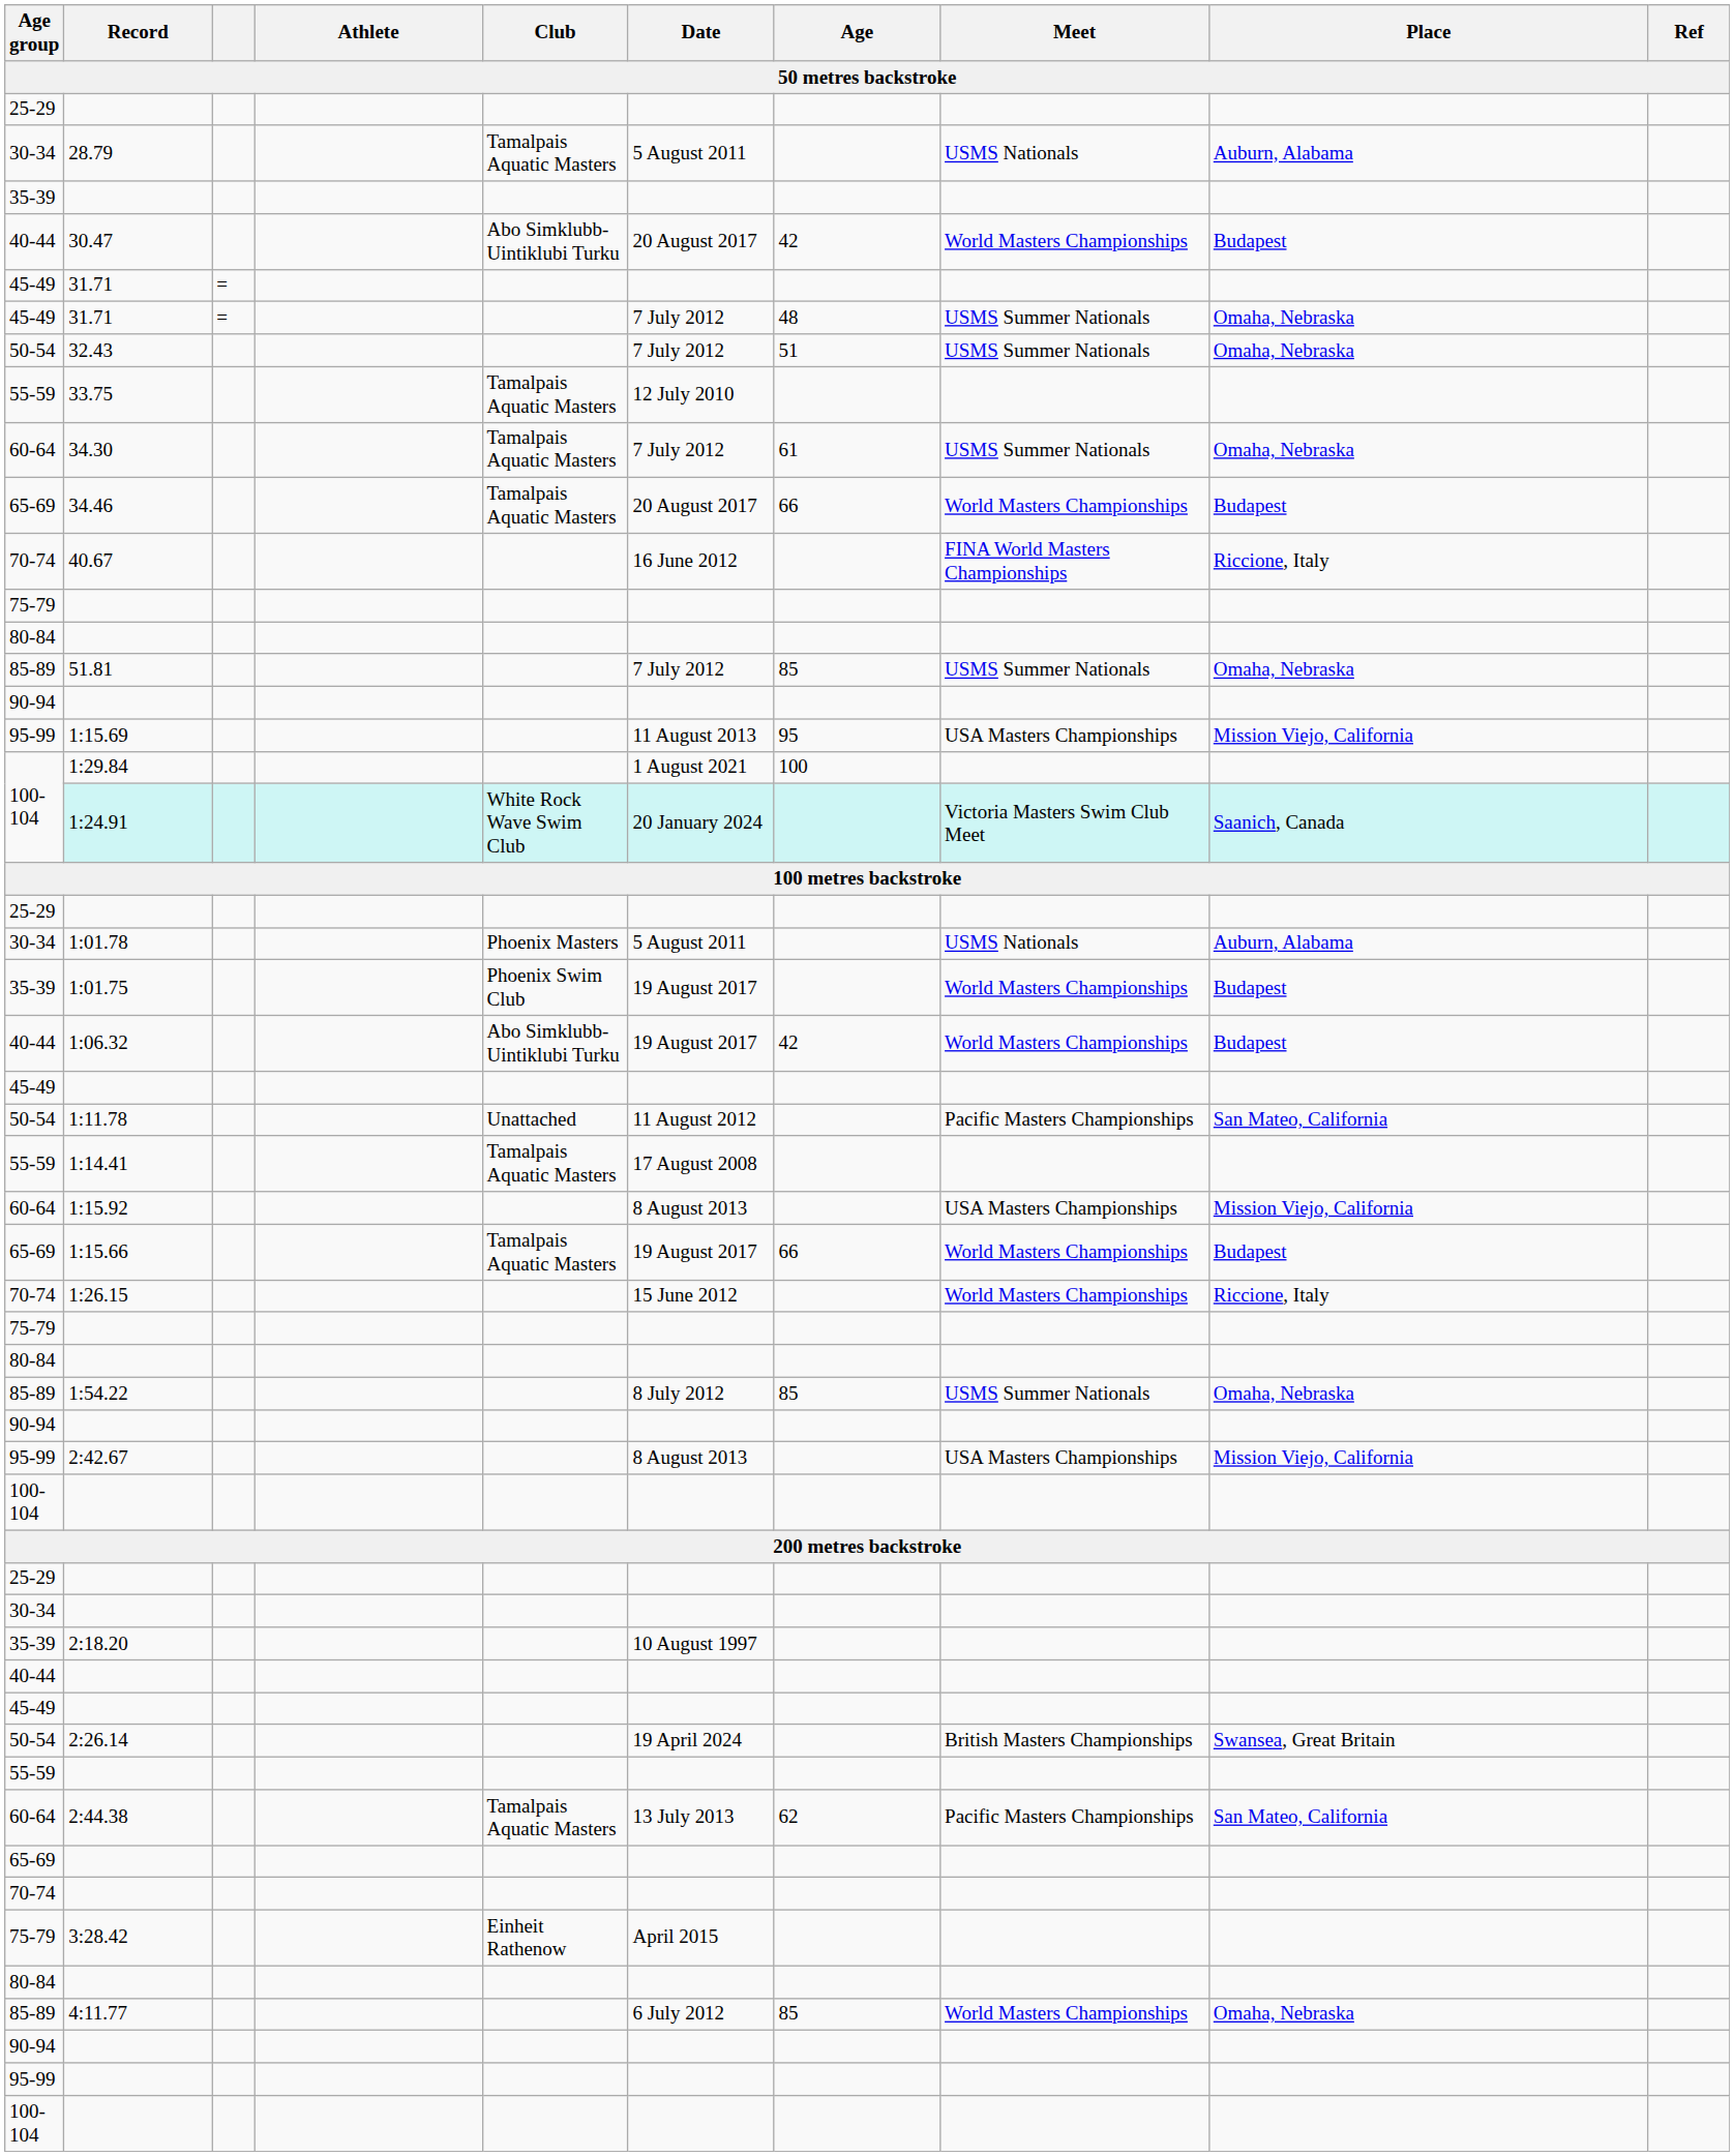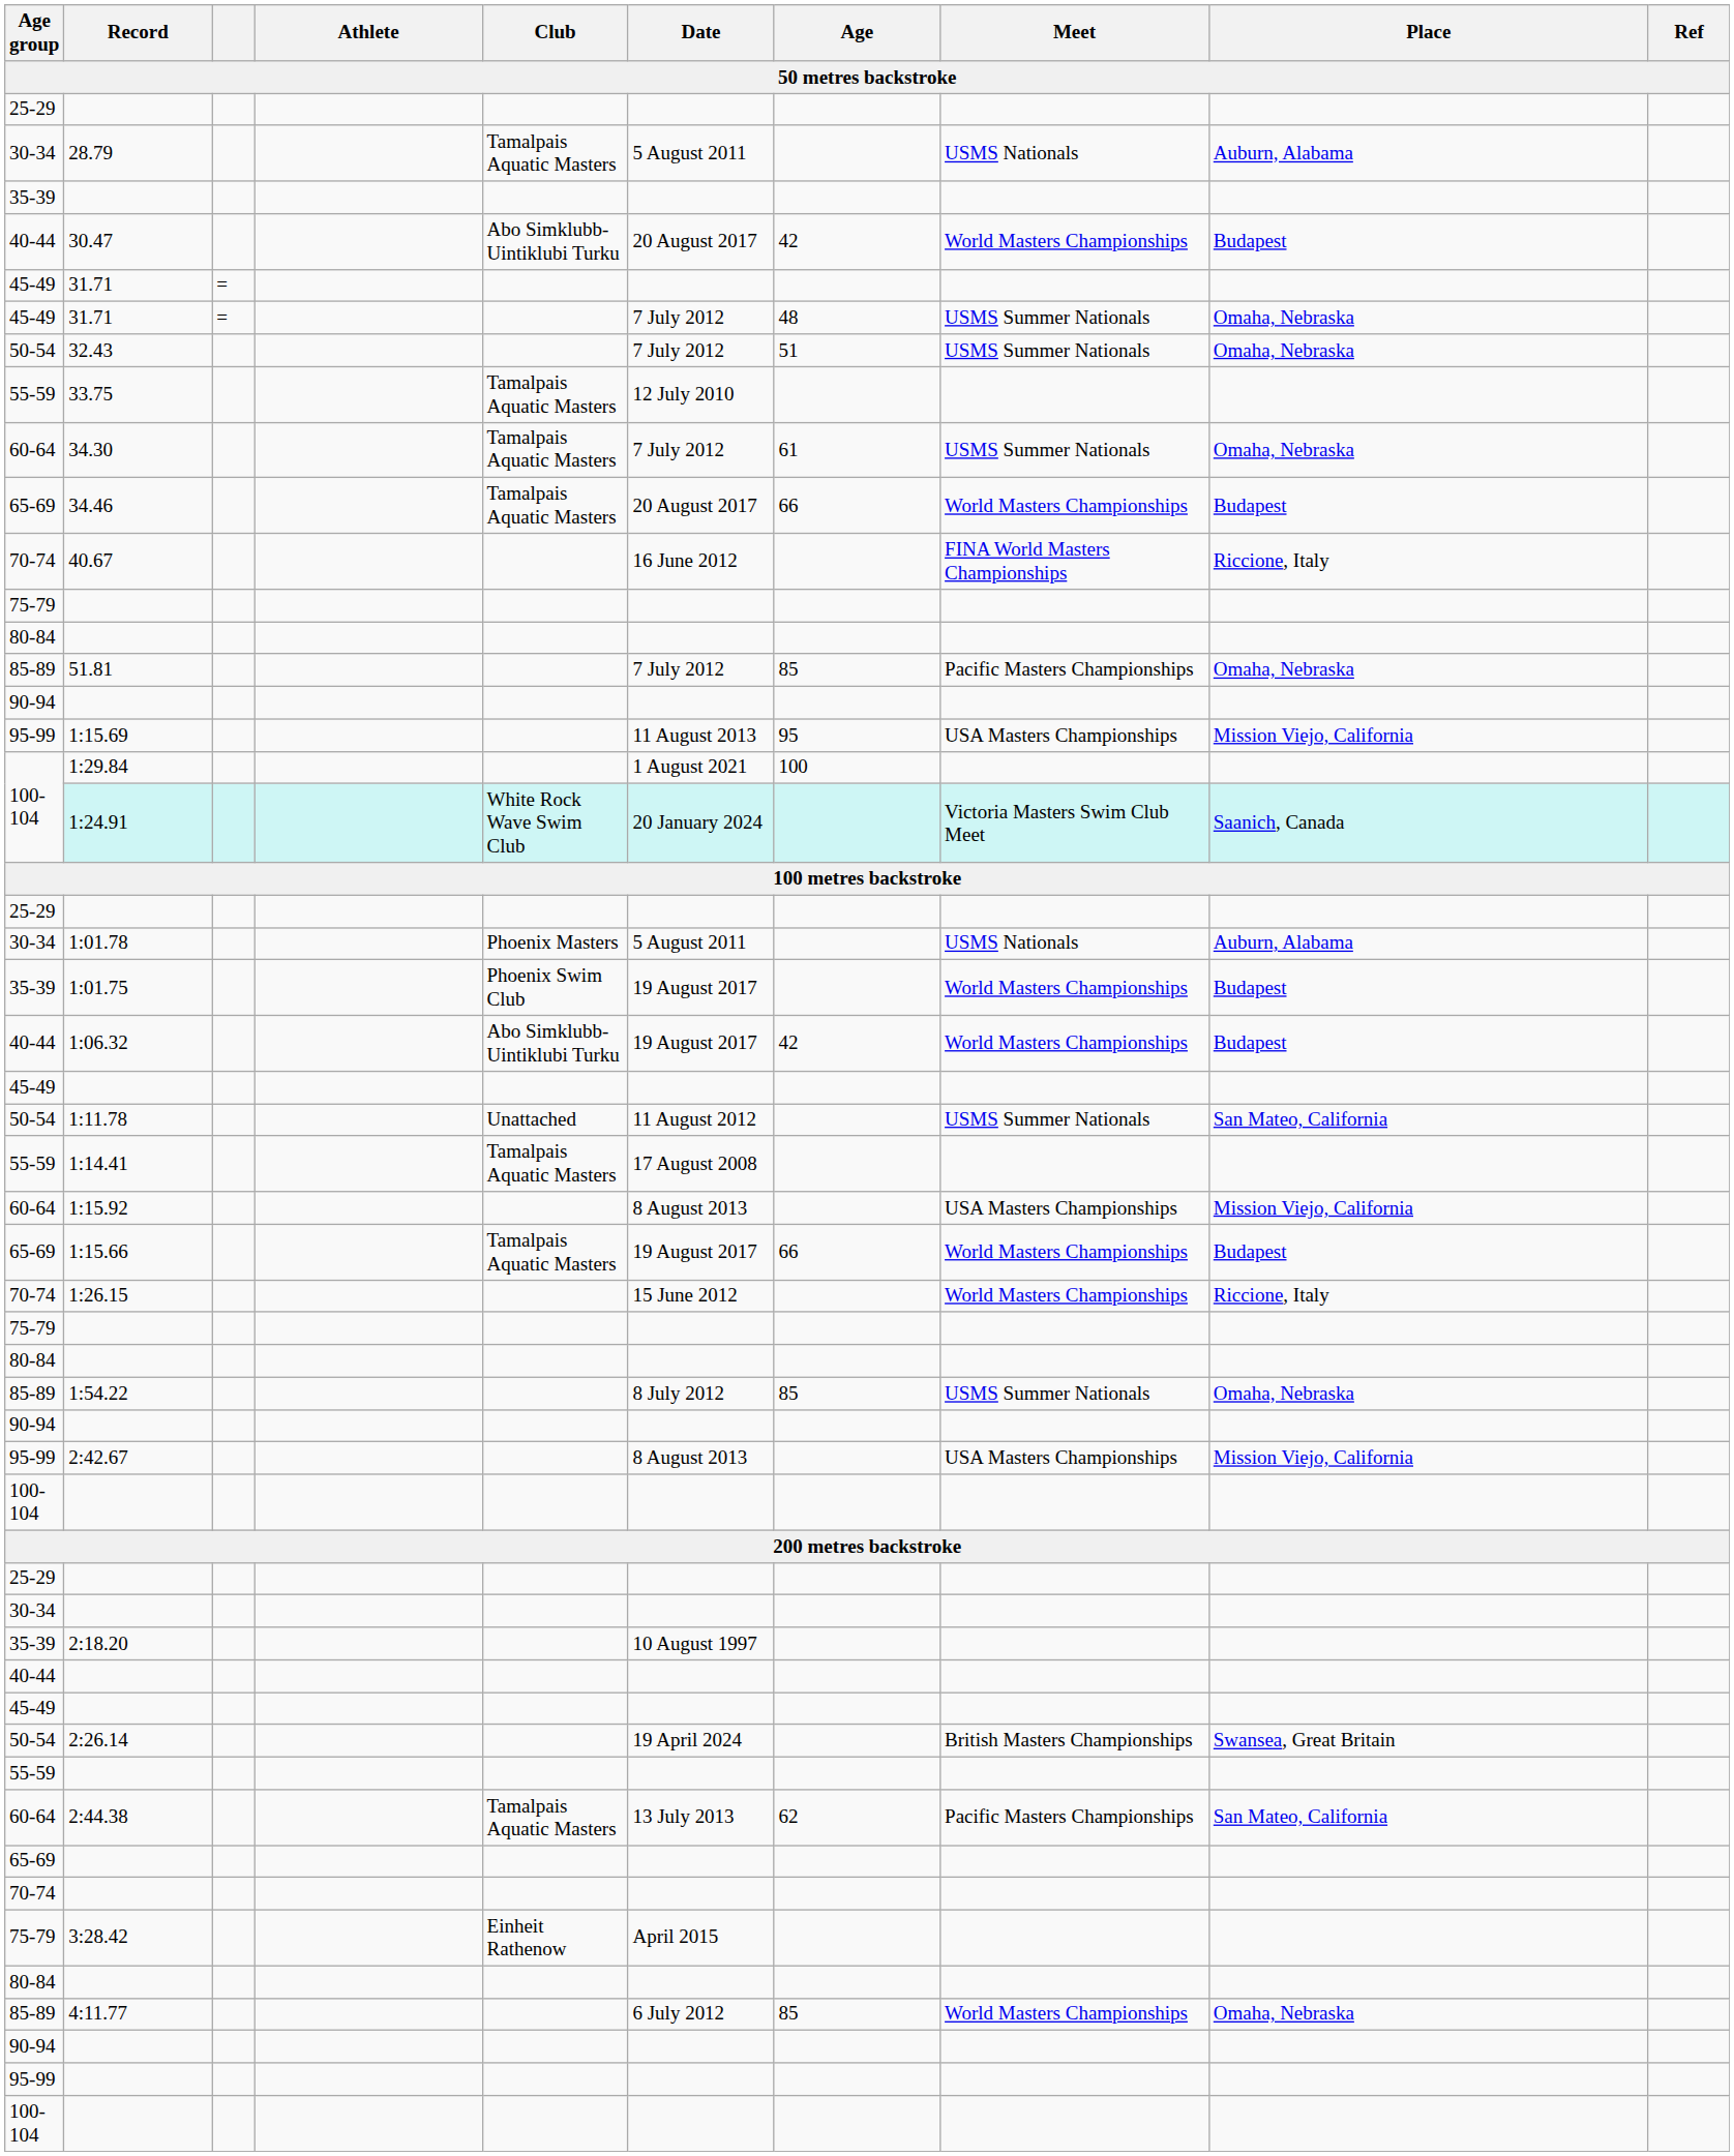51.81 | Meet: USMS Summer Nationals -> Pacific Masters Championships
1:11.78 | Meet: Pacific Masters Championships -> USMS Summer Nationals
